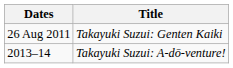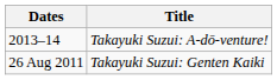rows swapped: 26 Aug 2011 <-> 2013–14
